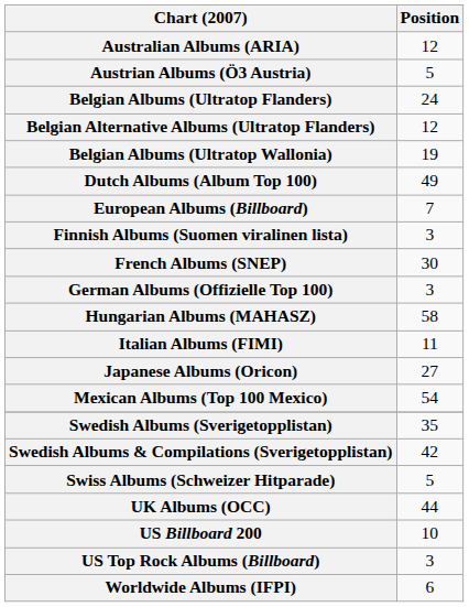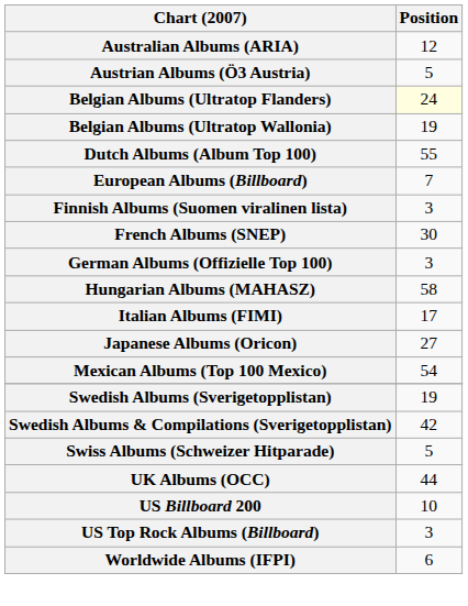Belgian Albums (Ultratop Flanders) | Position: no background -> lightyellow background
- row: Belgian Alternative Albums (Ultratop Flanders) | 12
Dutch Albums (Album Top 100) | Position: 49 -> 55
Italian Albums (FIMI) | Position: 11 -> 17
Swedish Albums (Sverigetopplistan) | Position: 35 -> 19
